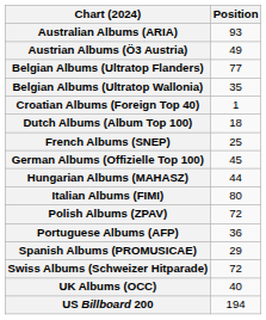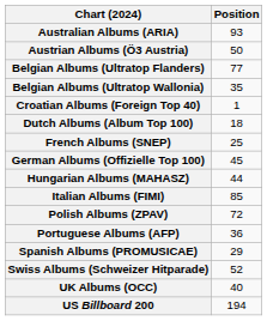Austrian Albums (Ö3 Austria) | Position: 49 -> 50
Italian Albums (FIMI) | Position: 80 -> 85
Swiss Albums (Schweizer Hitparade) | Position: 72 -> 52
